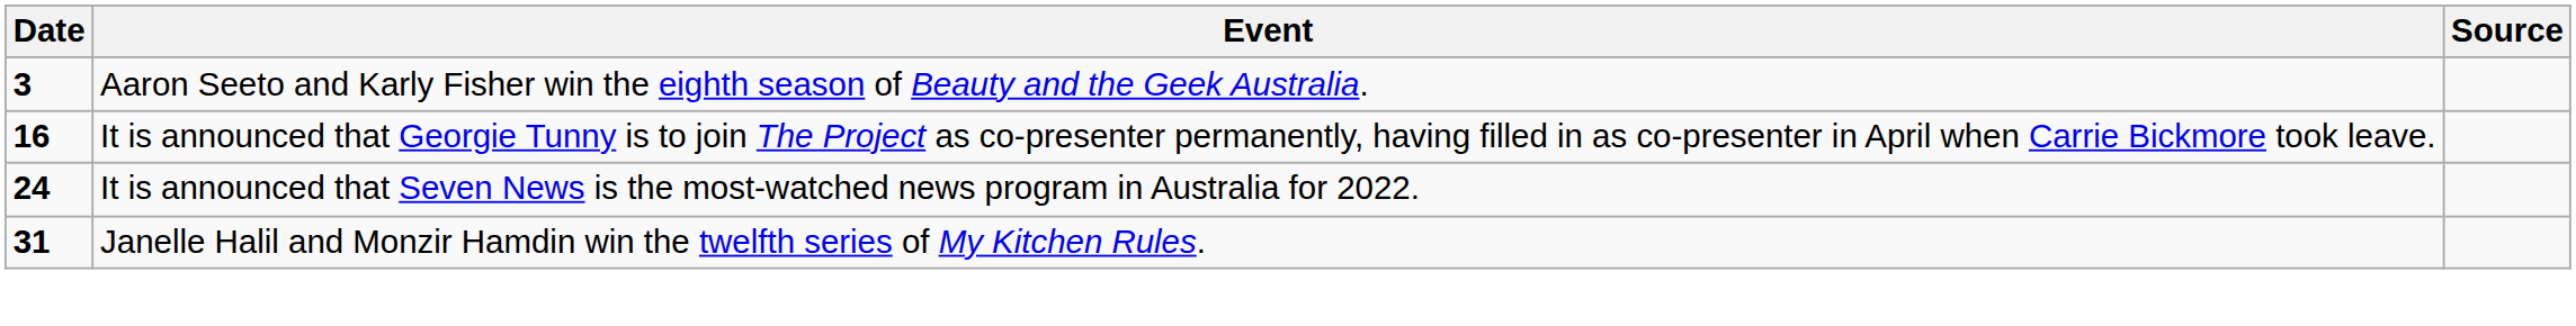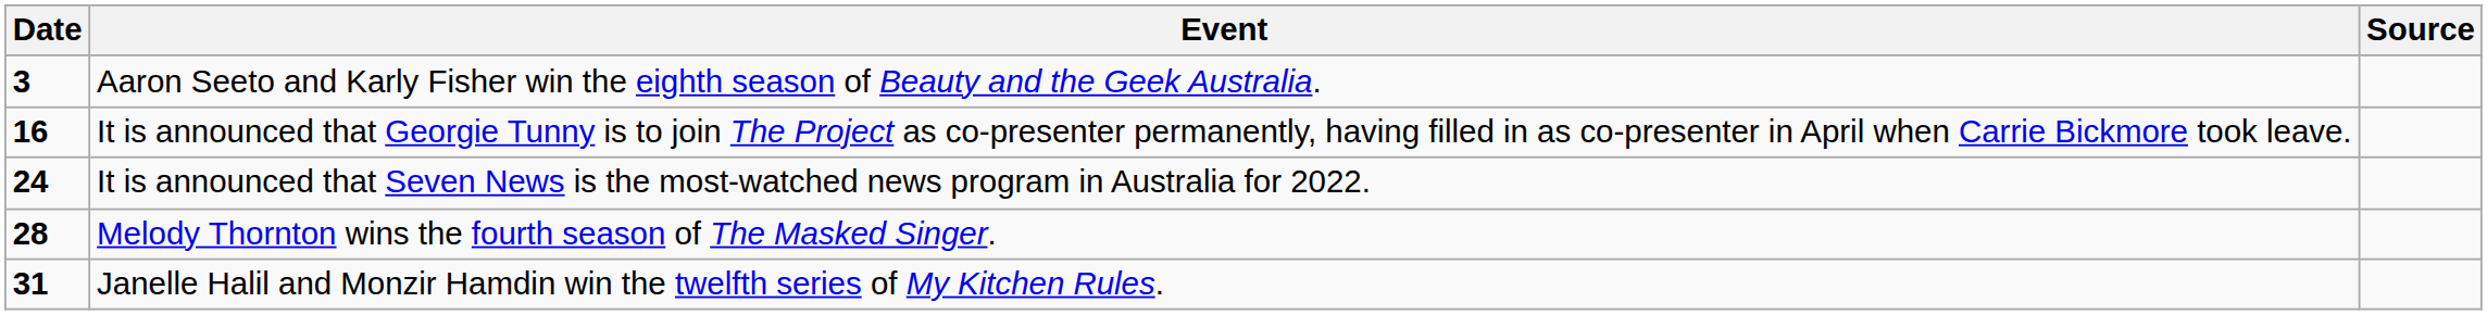+ row: 28 | Melody Thornton wins the fourth season of The Masked Singer.
